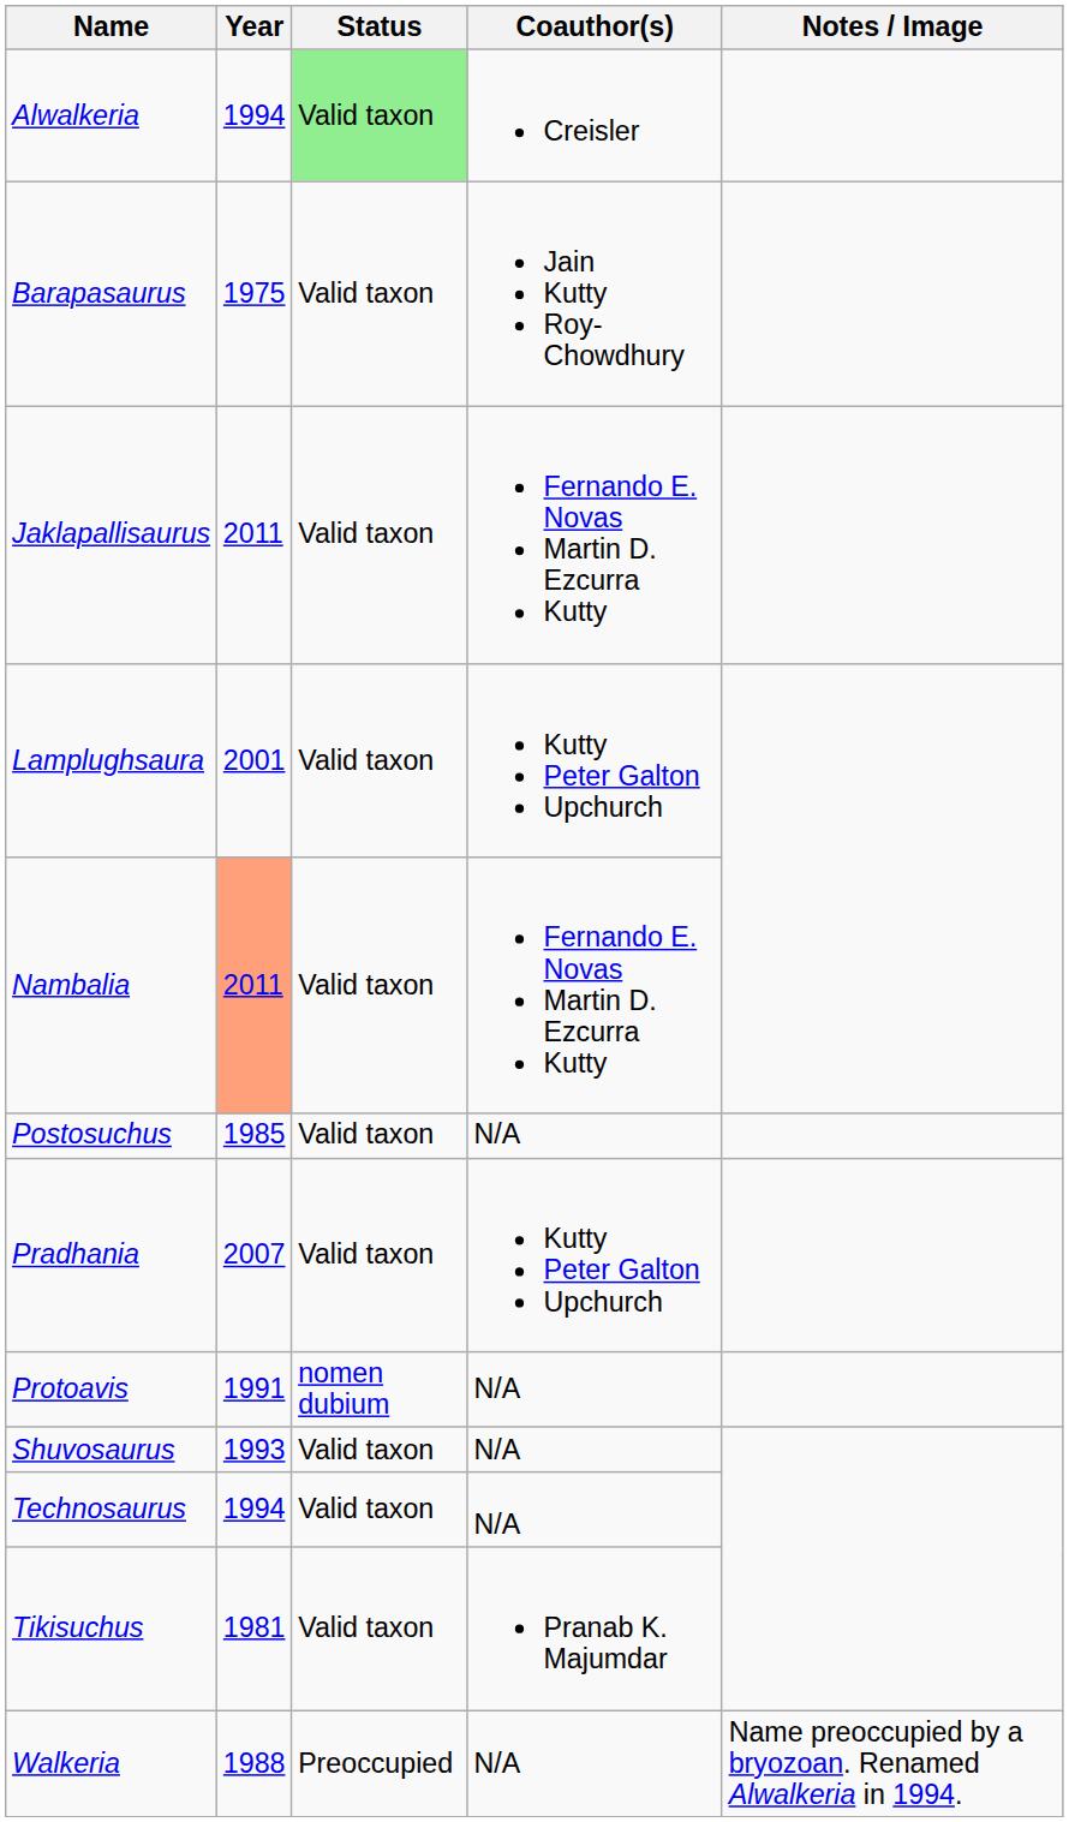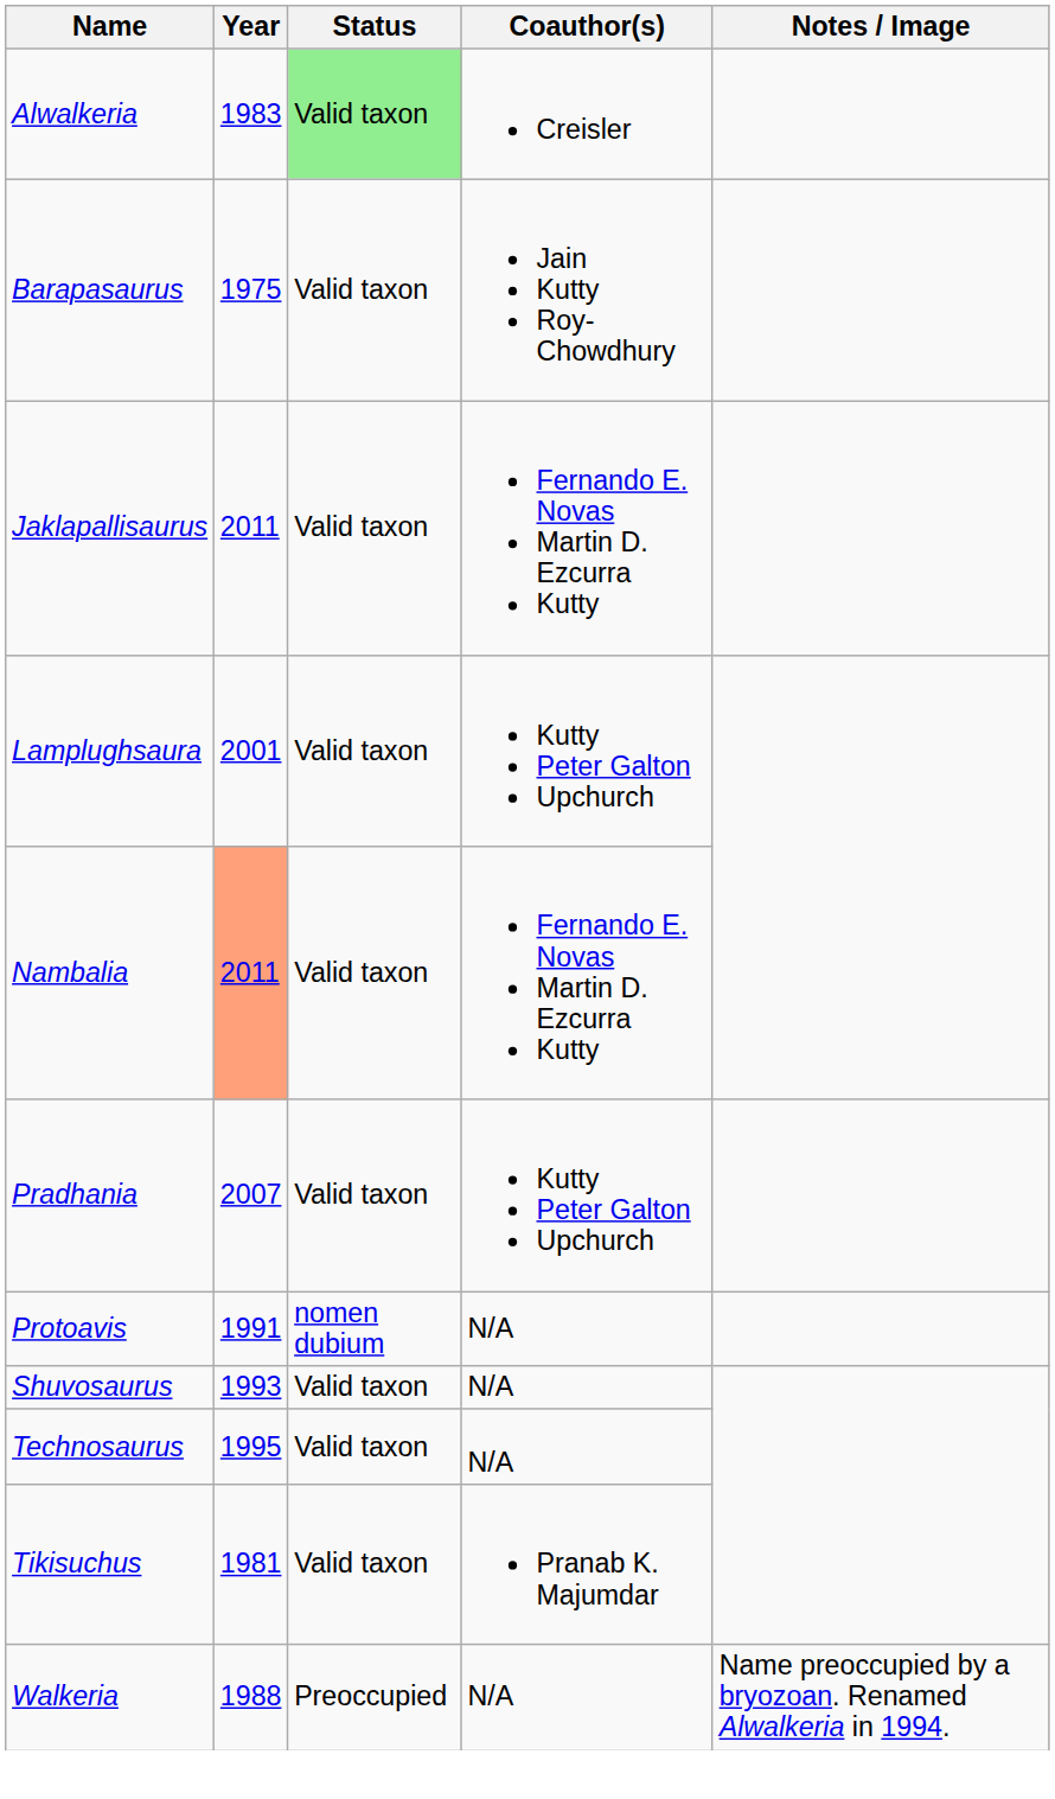Alwalkeria | Year: 1994 -> 1983
- row: Postosuchus | 1985 | Valid taxon | N/A
Technosaurus | Year: 1994 -> 1995
